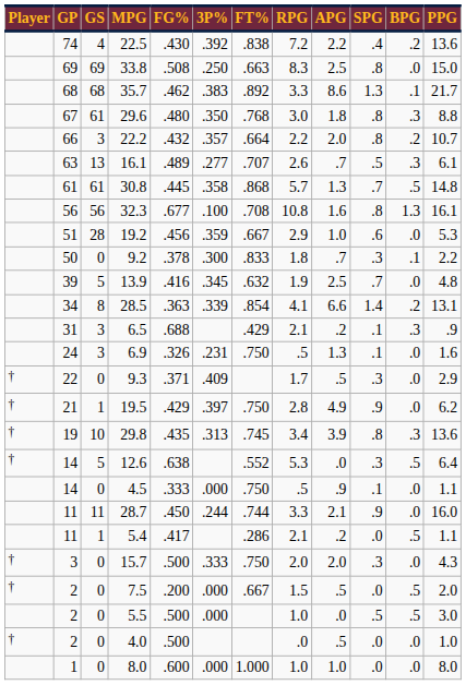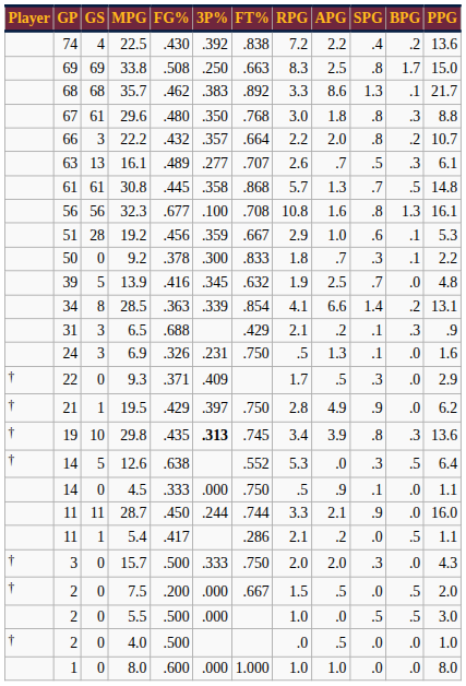33.8 | BPG: .0 -> 1.7
19.2 | BPG: .0 -> .1
29.8 | 3P%: normal -> bold
